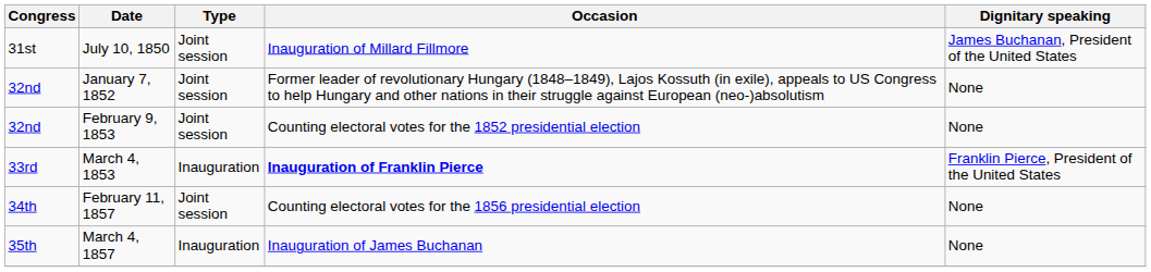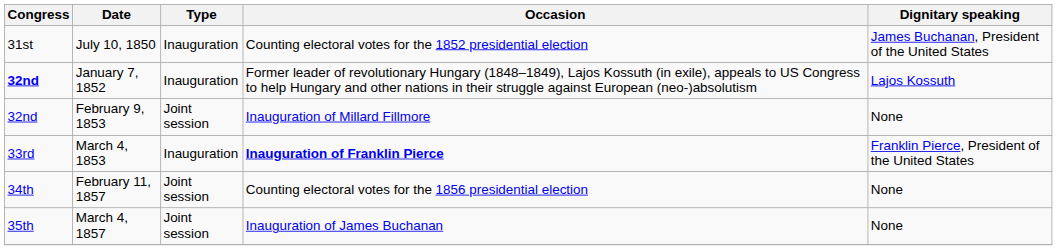July 10, 1850 | Type: Joint session -> Inauguration
July 10, 1850 | Occasion: Inauguration of Millard Fillmore -> Counting electoral votes for the 1852 presidential election
January 7, 1852 | Congress: normal -> bold
January 7, 1852 | Type: Joint session -> Inauguration
January 7, 1852 | Dignitary speaking: None -> Lajos Kossuth
February 9, 1853 | Occasion: Counting electoral votes for the 1852 presidential election -> Inauguration of Millard Fillmore
March 4, 1857 | Type: Inauguration -> Joint session
